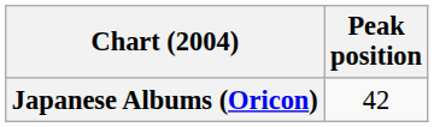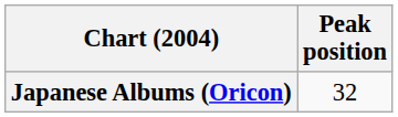Japanese Albums (Oricon) | Peak position: 42 -> 32
